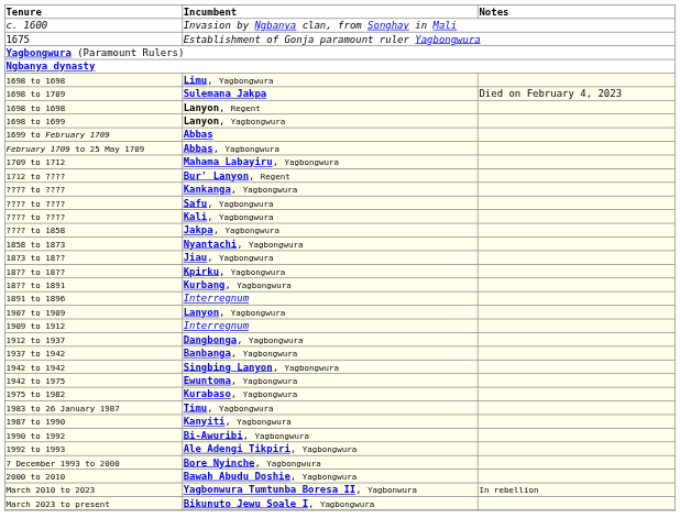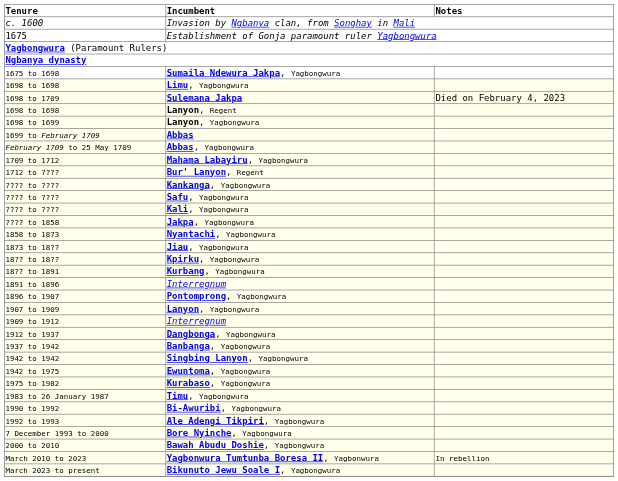+ row: 1675 to 1698 | Sumaila Ndewura Jakpa, Yagbongwura
+ row: 1896 to 1907 | Pontomprong, Yagbongwura
- row: 1987 to 1990 | Kanyiti, Yagbongwura
